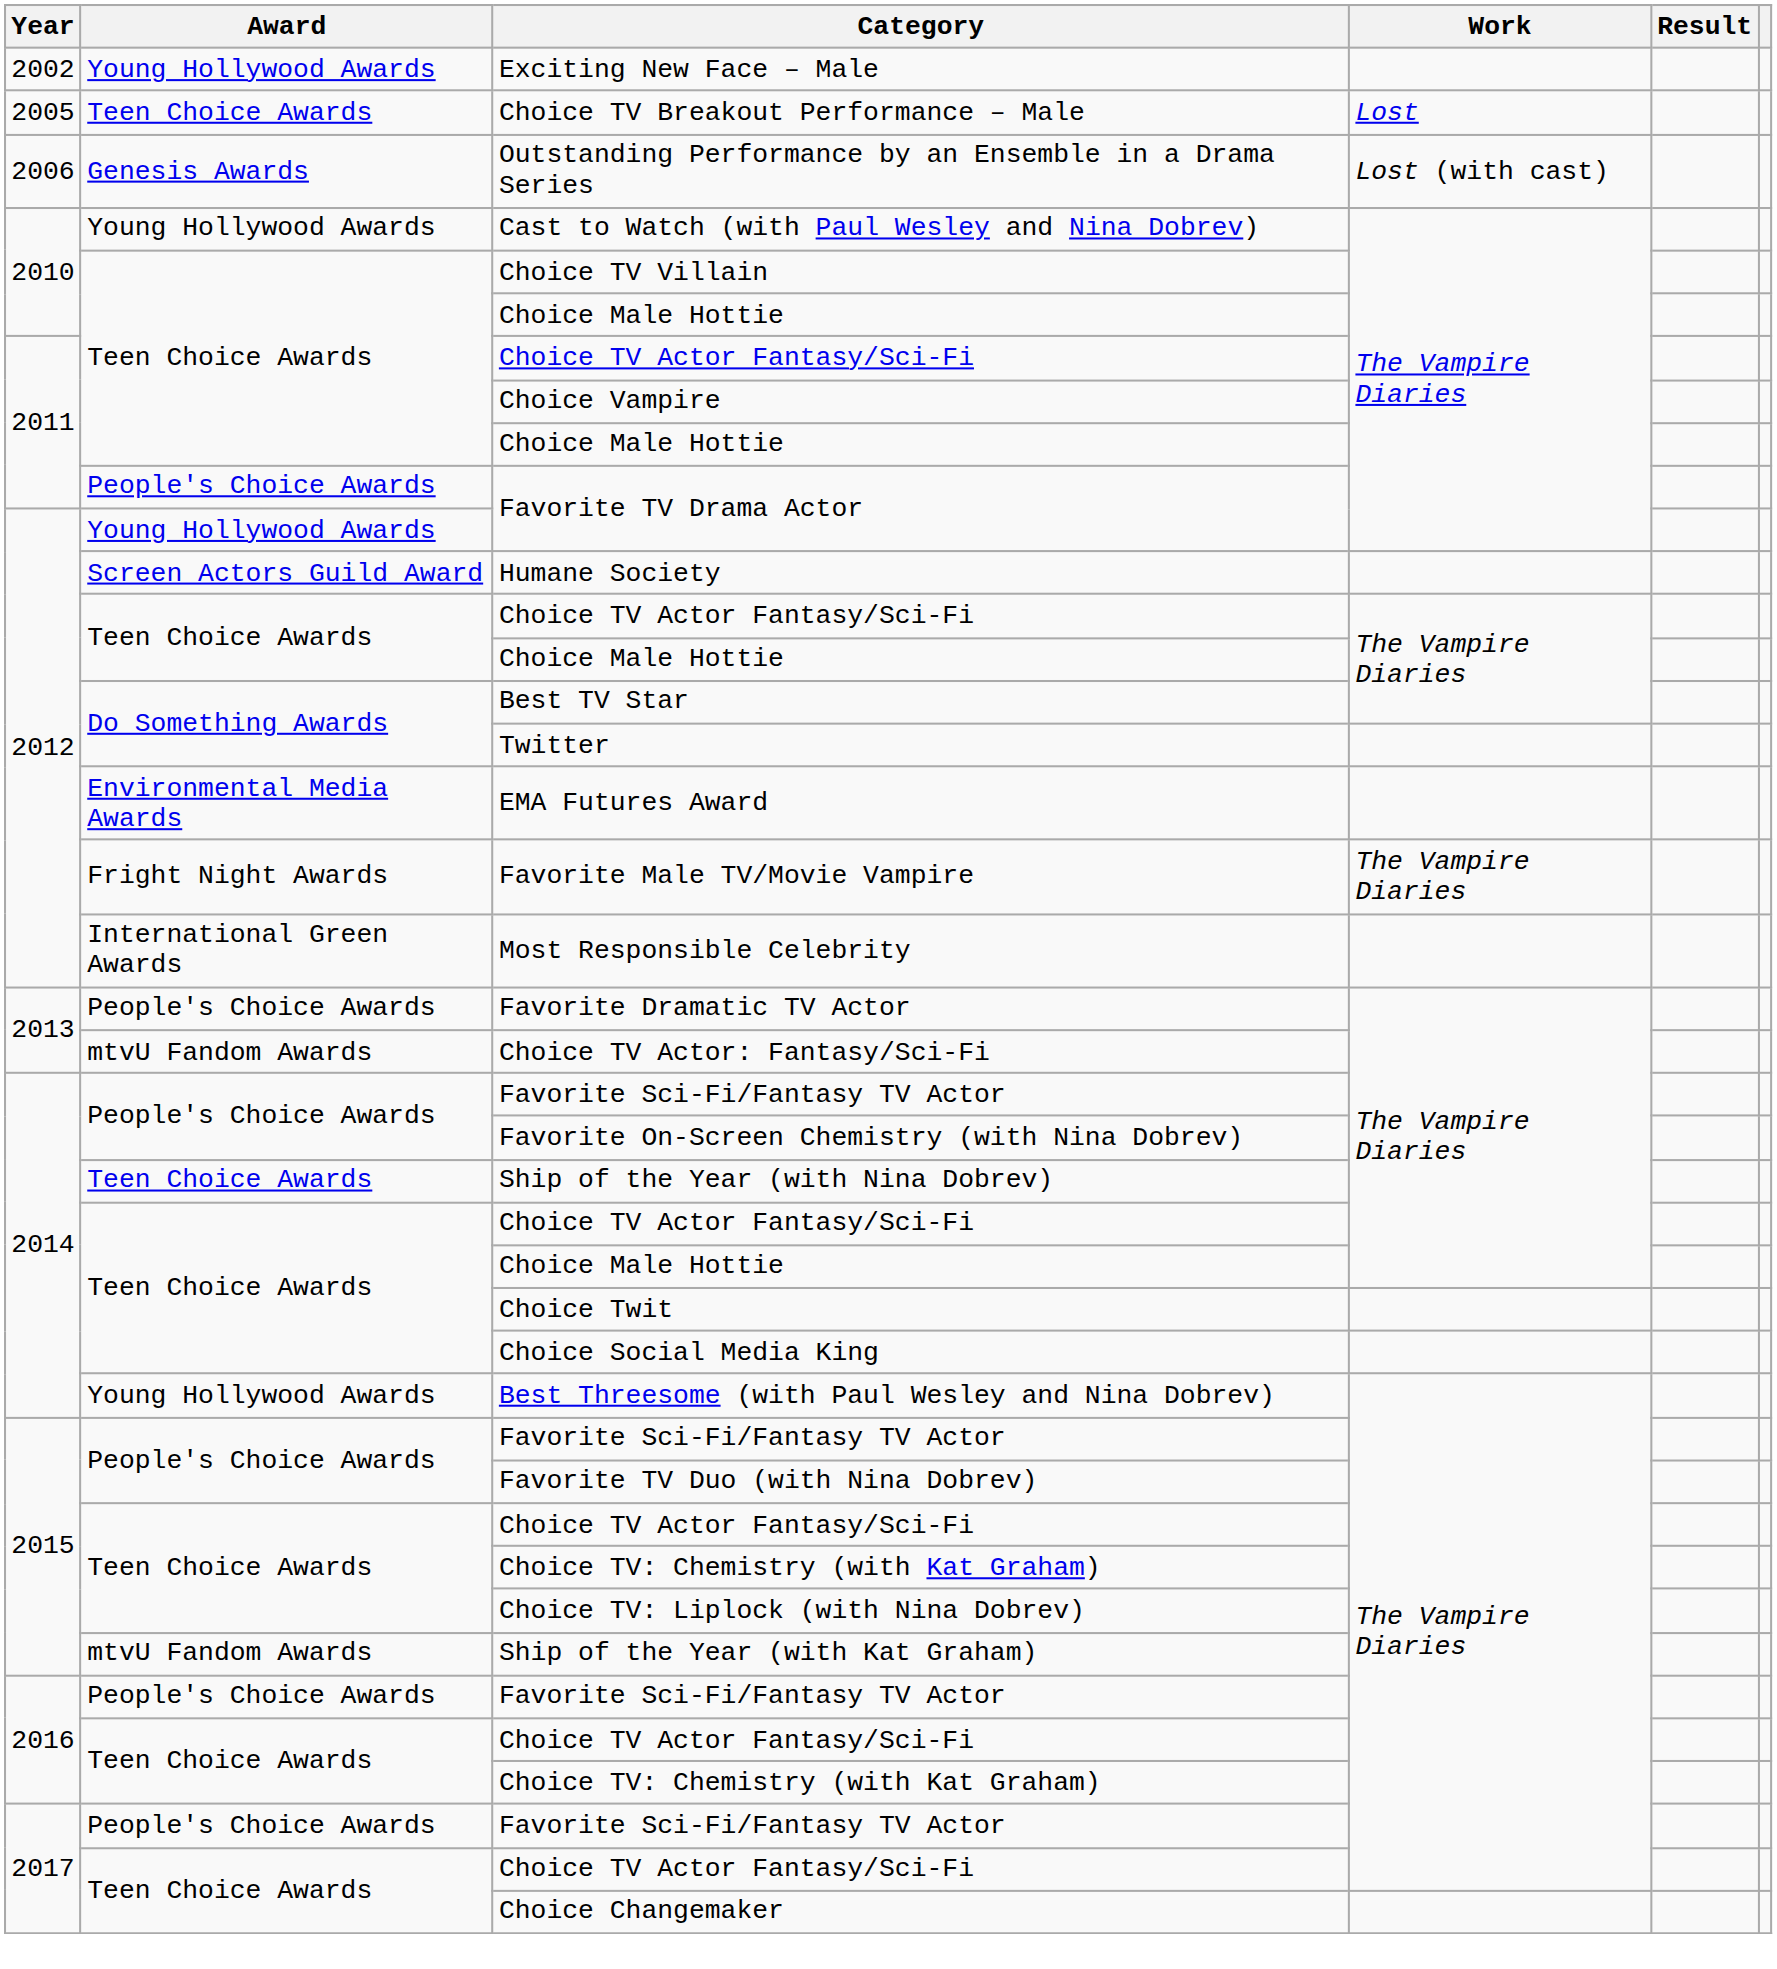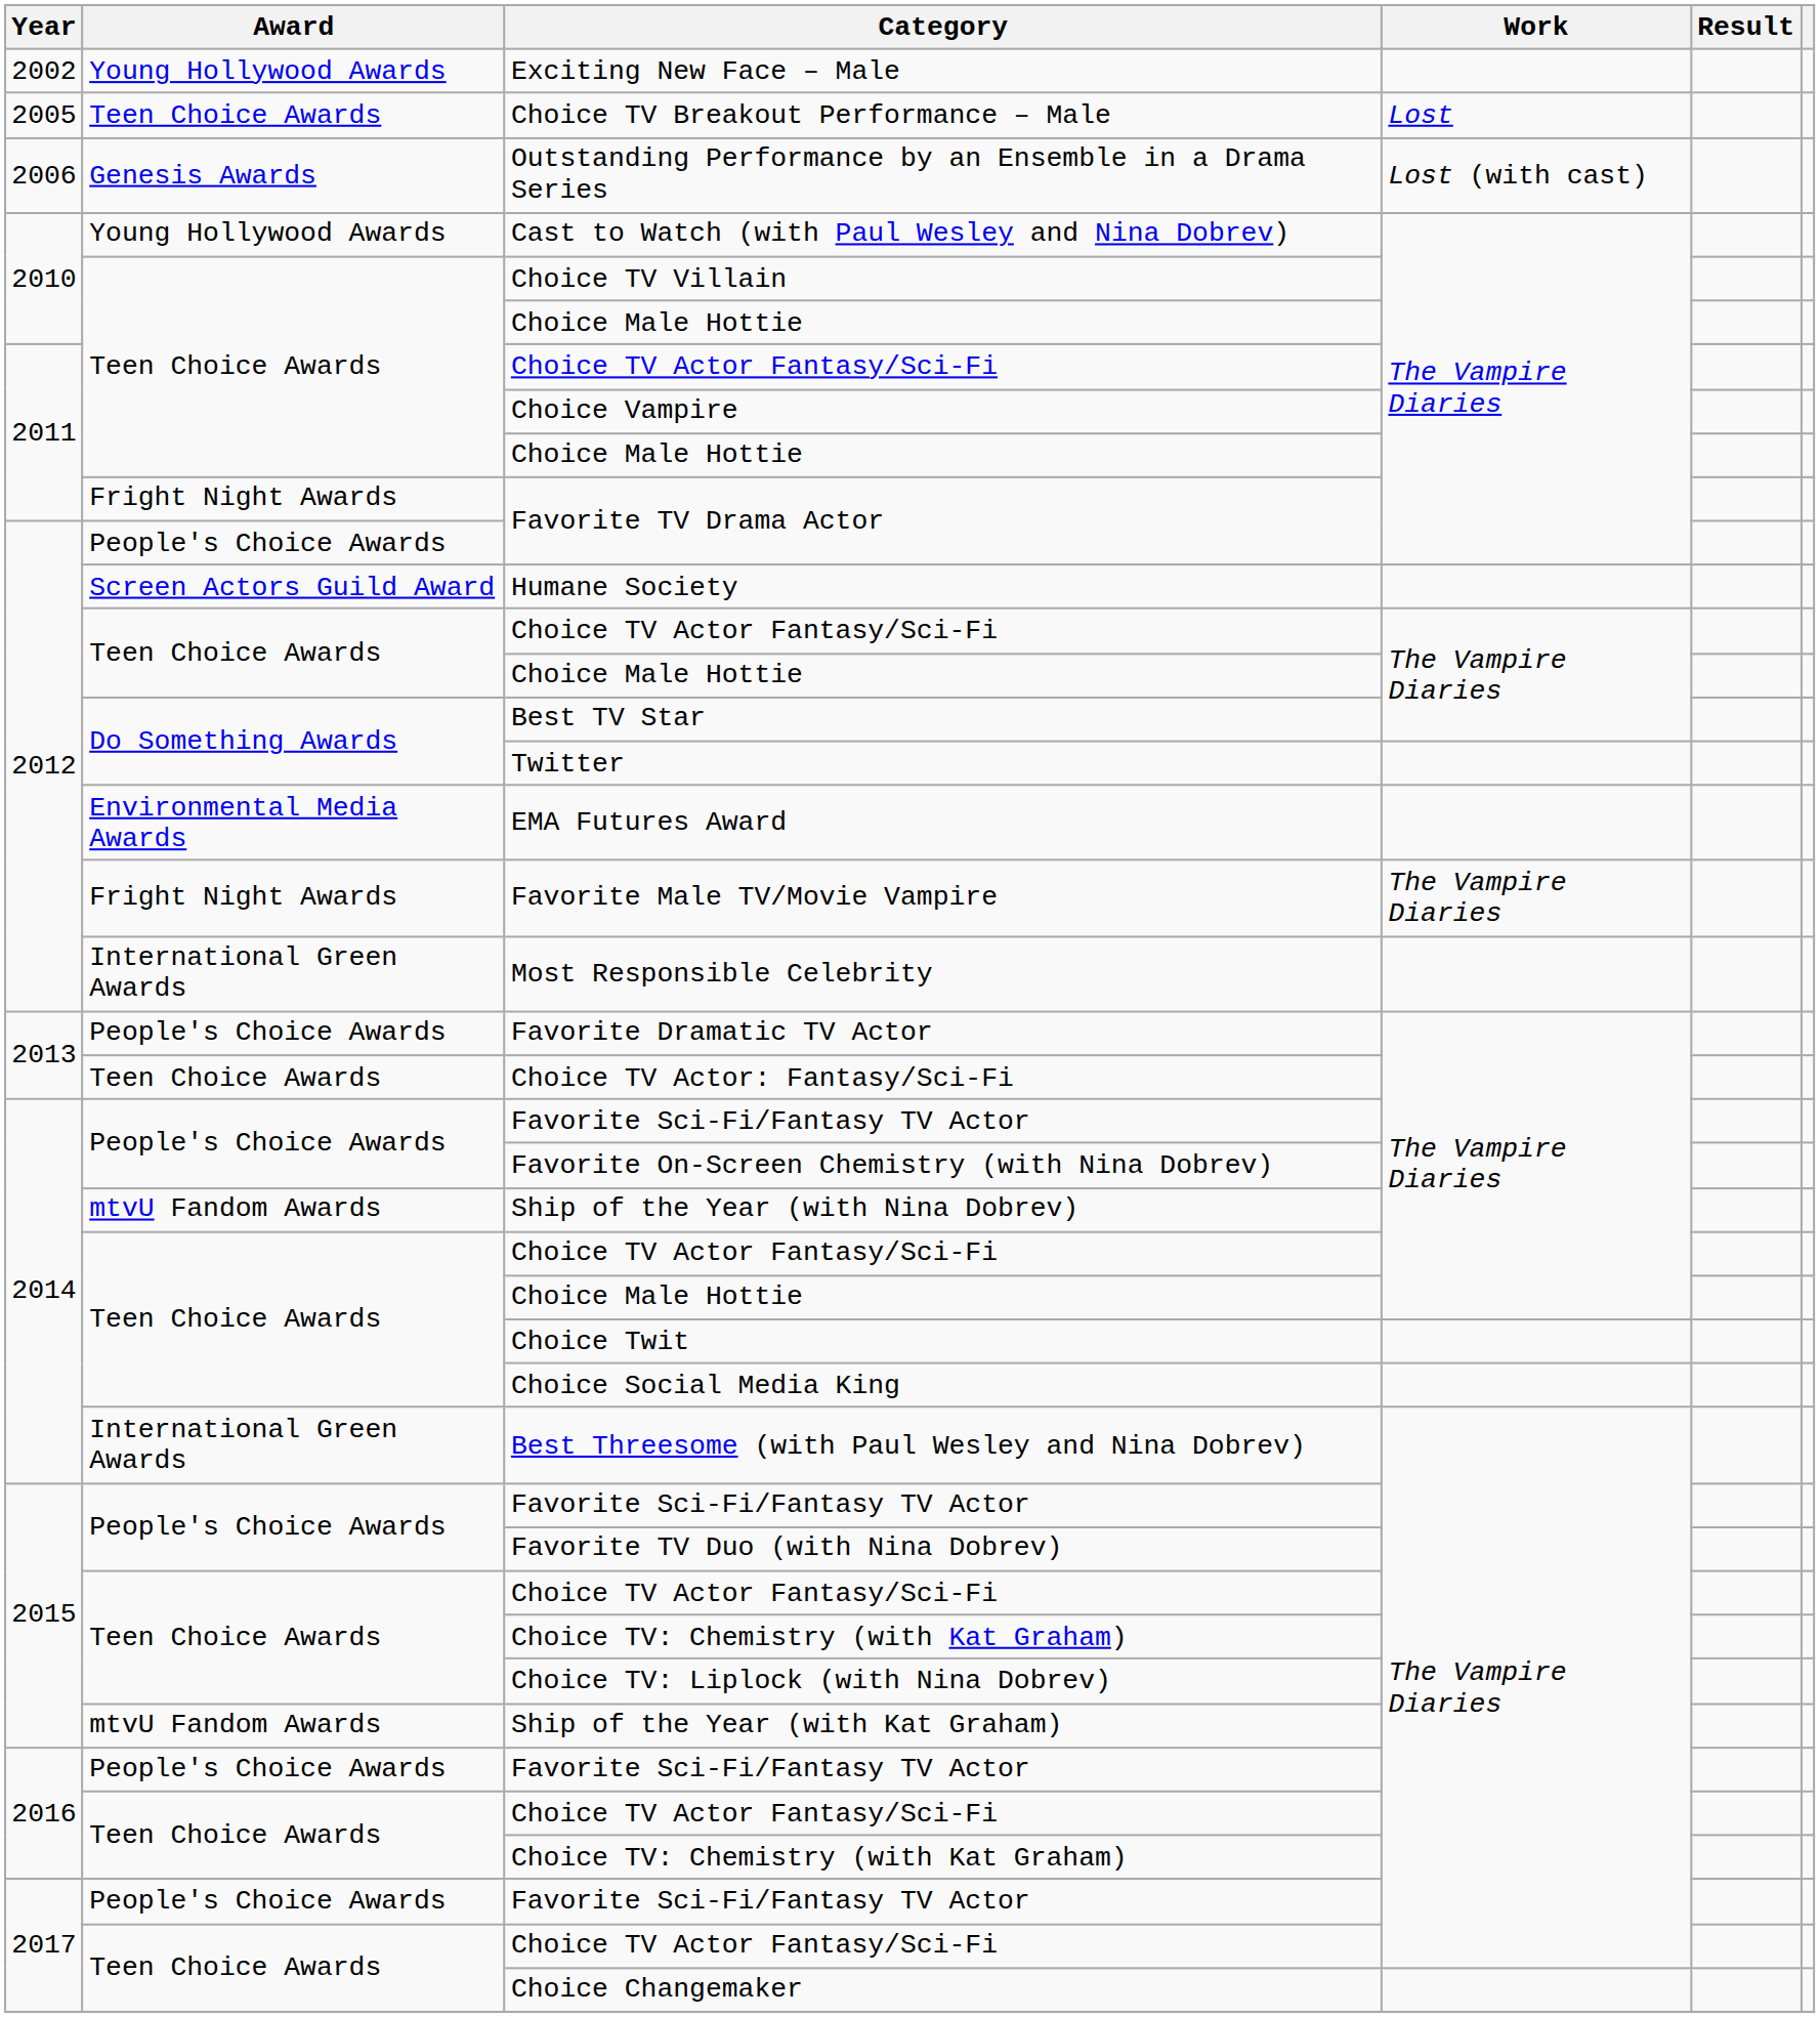2011 / Favorite TV Drama Actor | Award: People's Choice Awards -> Fright Night Awards
2012 / Favorite TV Drama Actor | Award: Young Hollywood Awards -> People's Choice Awards
Choice TV Actor: Fantasy/Sci-Fi | Award: mtvU Fandom Awards -> Teen Choice Awards
Ship of the Year (with Nina Dobrev) | Award: Teen Choice Awards -> mtvU Fandom Awards
Best Threesome (with Paul Wesley and Nina Dobrev) | Award: Young Hollywood Awards -> International Green Awards
